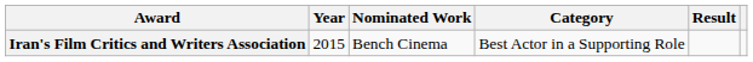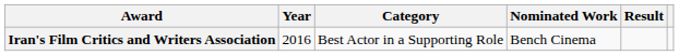columns swapped: Category <-> Nominated Work
Iran's Film Critics and Writers Association | Year: 2015 -> 2016
